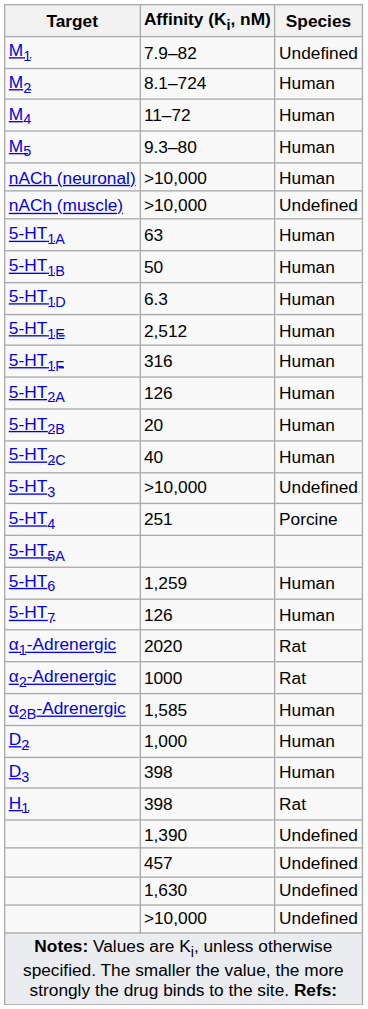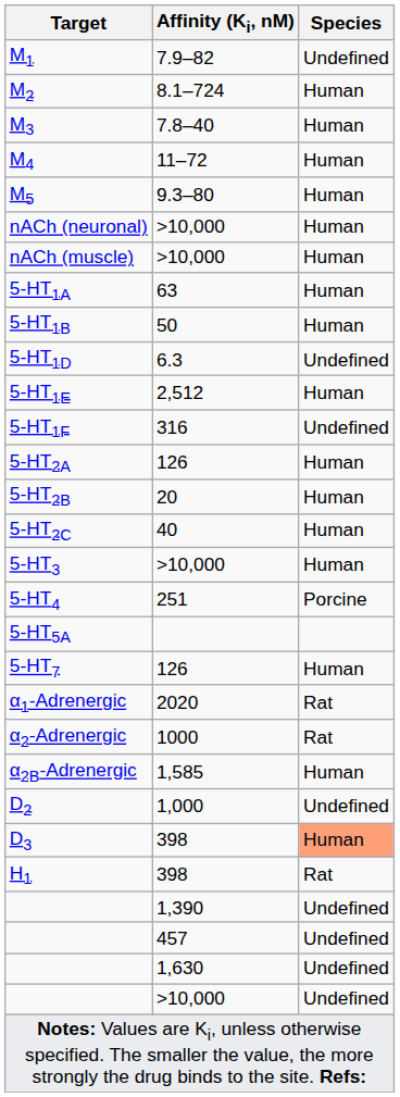+ row: M3 | 7.8–40 | Human
nACh (muscle) | Species: Undefined -> Human
5-HT1D | Species: Human -> Undefined
5-HT1F | Species: Human -> Undefined
5-HT3 | Species: Undefined -> Human
- row: 5-HT6 | 1,259 | Human
D2 | Species: Human -> Undefined
D3 | Species: no background -> lightsalmon background
